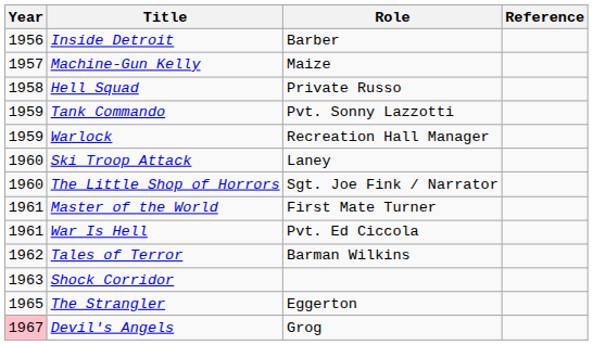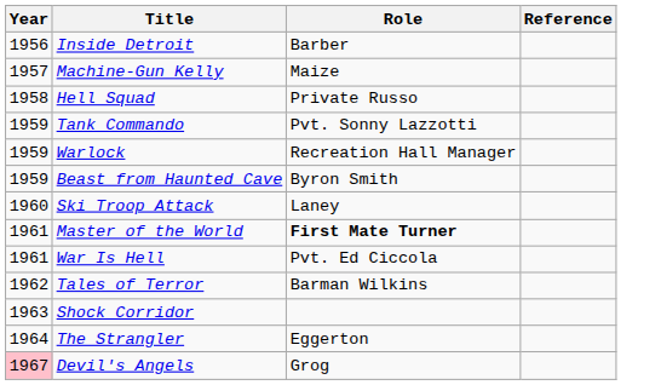+ row: 1959 | Beast from Haunted Cave | Byron Smith
- row: 1960 | The Little Shop of Horrors | Sgt. Joe Fink / Narrator
Master of the World | Role: normal -> bold
The Strangler | Year: 1965 -> 1964
